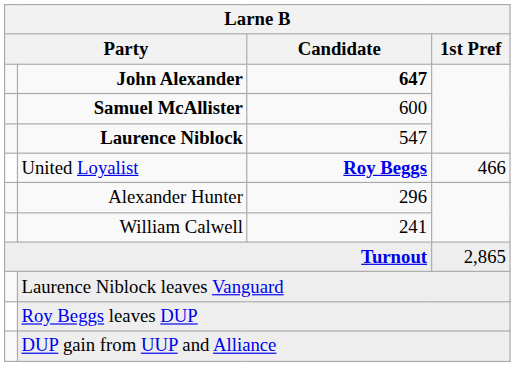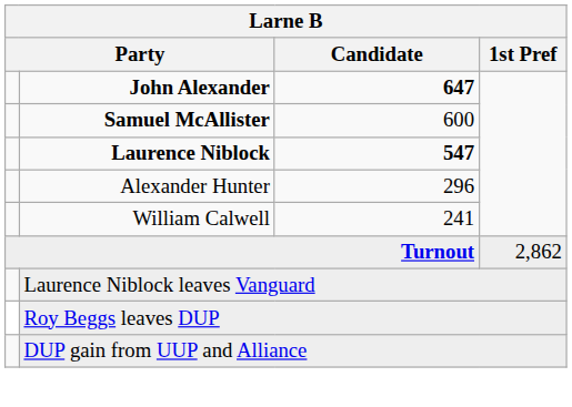Laurence Niblock | Candidate: normal -> bold
- row: United Loyalist | Roy Beggs | 466
Turnout | 1st Pref: 2,865 -> 2,862
